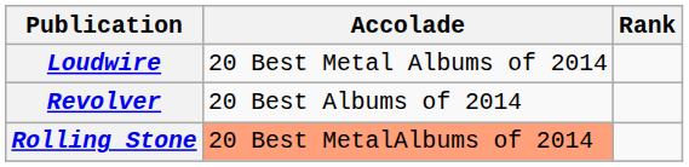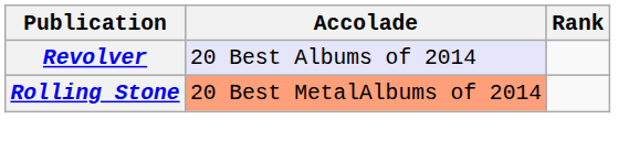- row: Loudwire | 20 Best Metal Albums of 2014
Revolver | Accolade: no background -> lavender background
